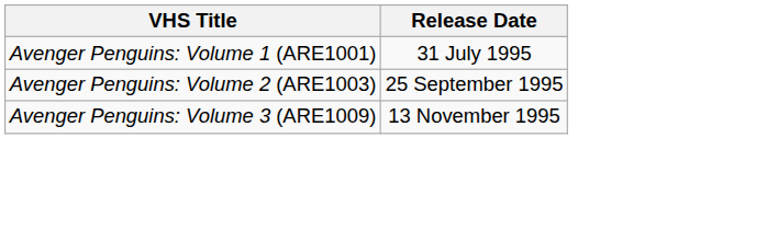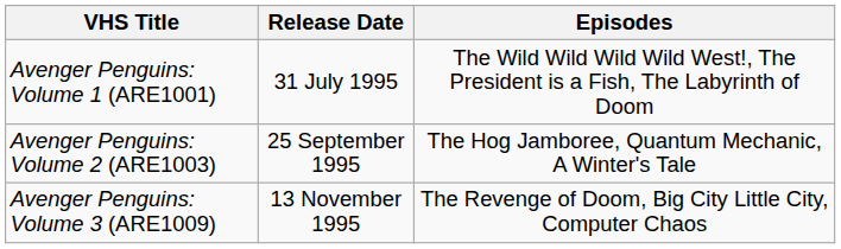+ column: Episodes | The Wild Wild Wild Wild West!, The President is a Fish, The Labyrinth of Doom | The Hog Jamboree, Quantum Mechanic, A Winter's Tale | The Revenge of Doom, Big City Little City, Computer Chaos
